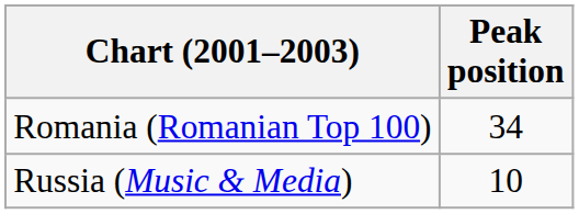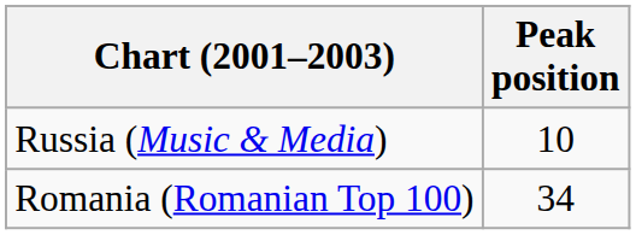rows swapped: Romania (Romanian Top 100) <-> Russia (Music & Media)
